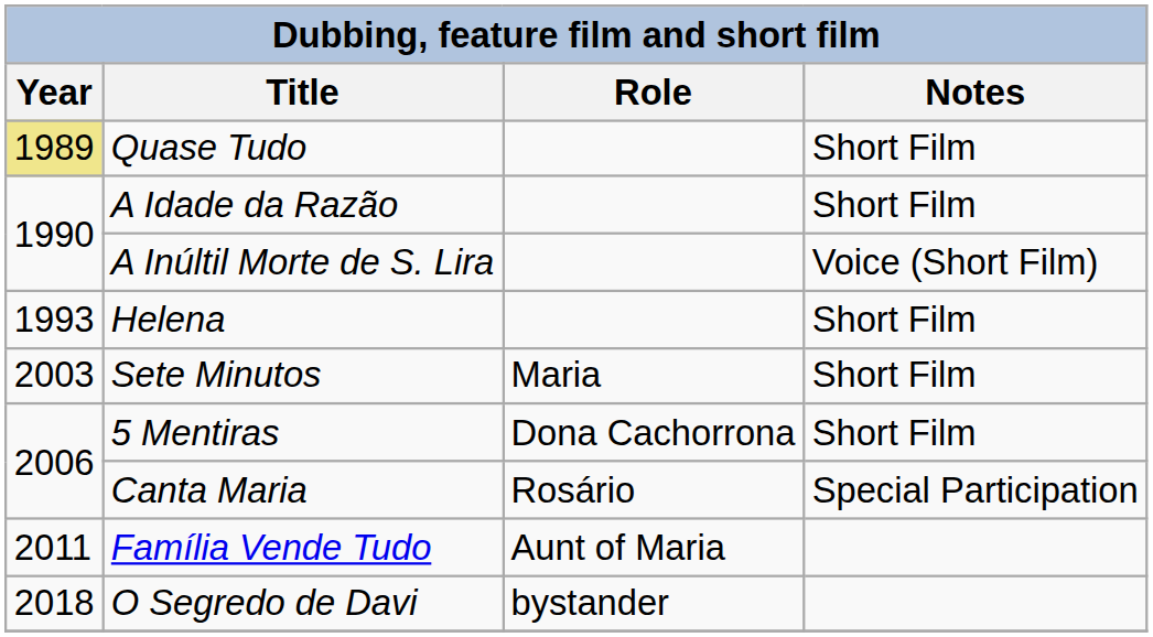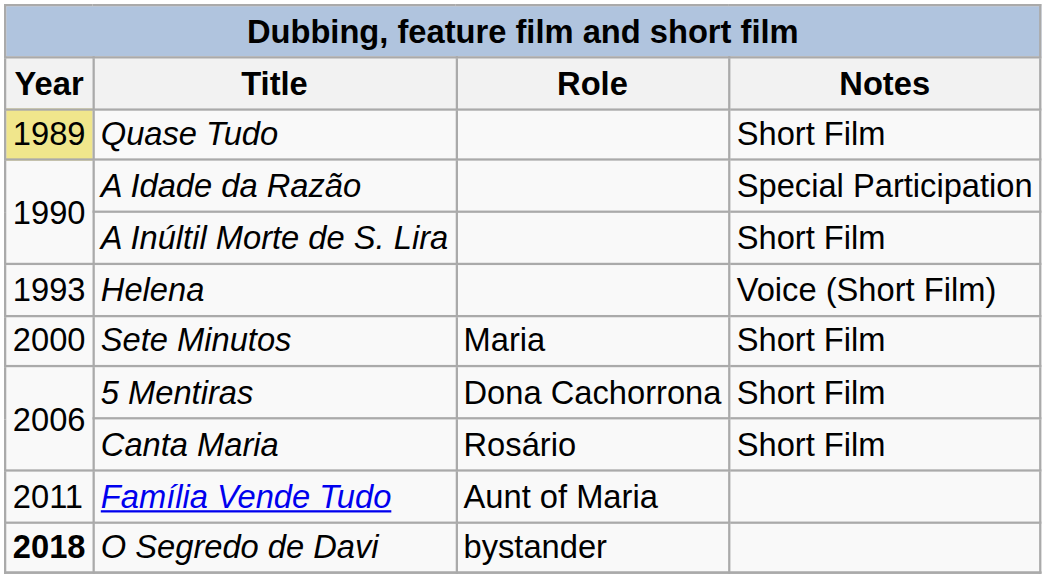A Idade da Razão | Notes: Short Film -> Special Participation
A Inúltil Morte de S. Lira | Notes: Voice (Short Film) -> Short Film
Helena | Notes: Short Film -> Voice (Short Film)
Sete Minutos | Year: 2003 -> 2000
Canta Maria | Notes: Special Participation -> Short Film
O Segredo de Davi | Year: normal -> bold
